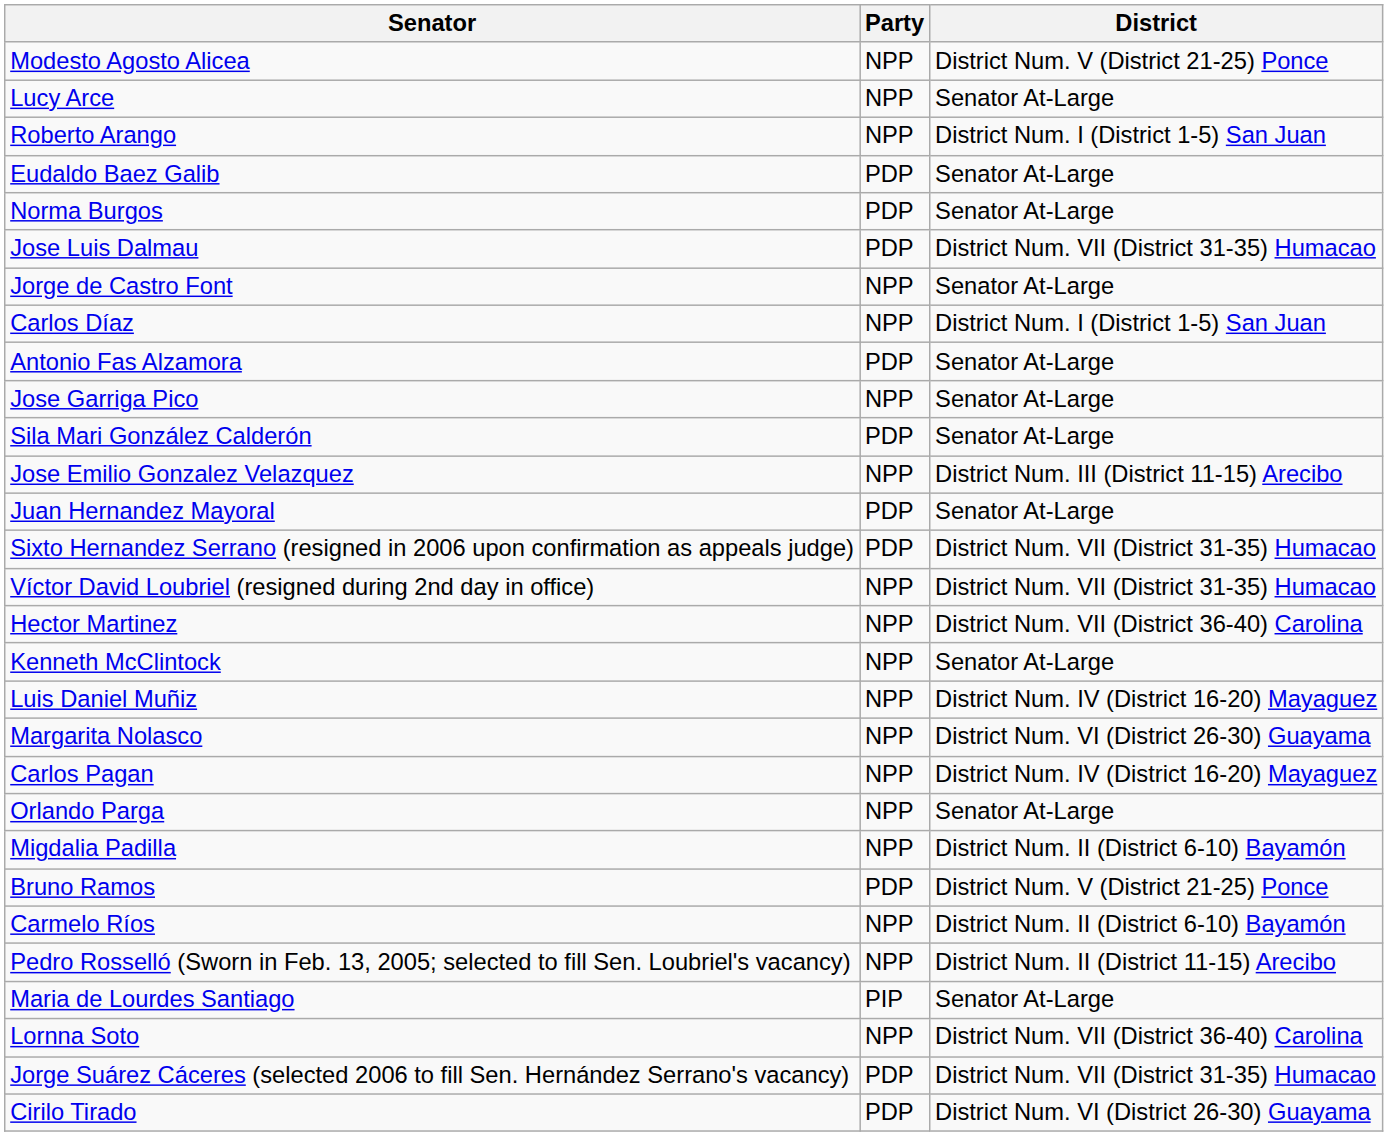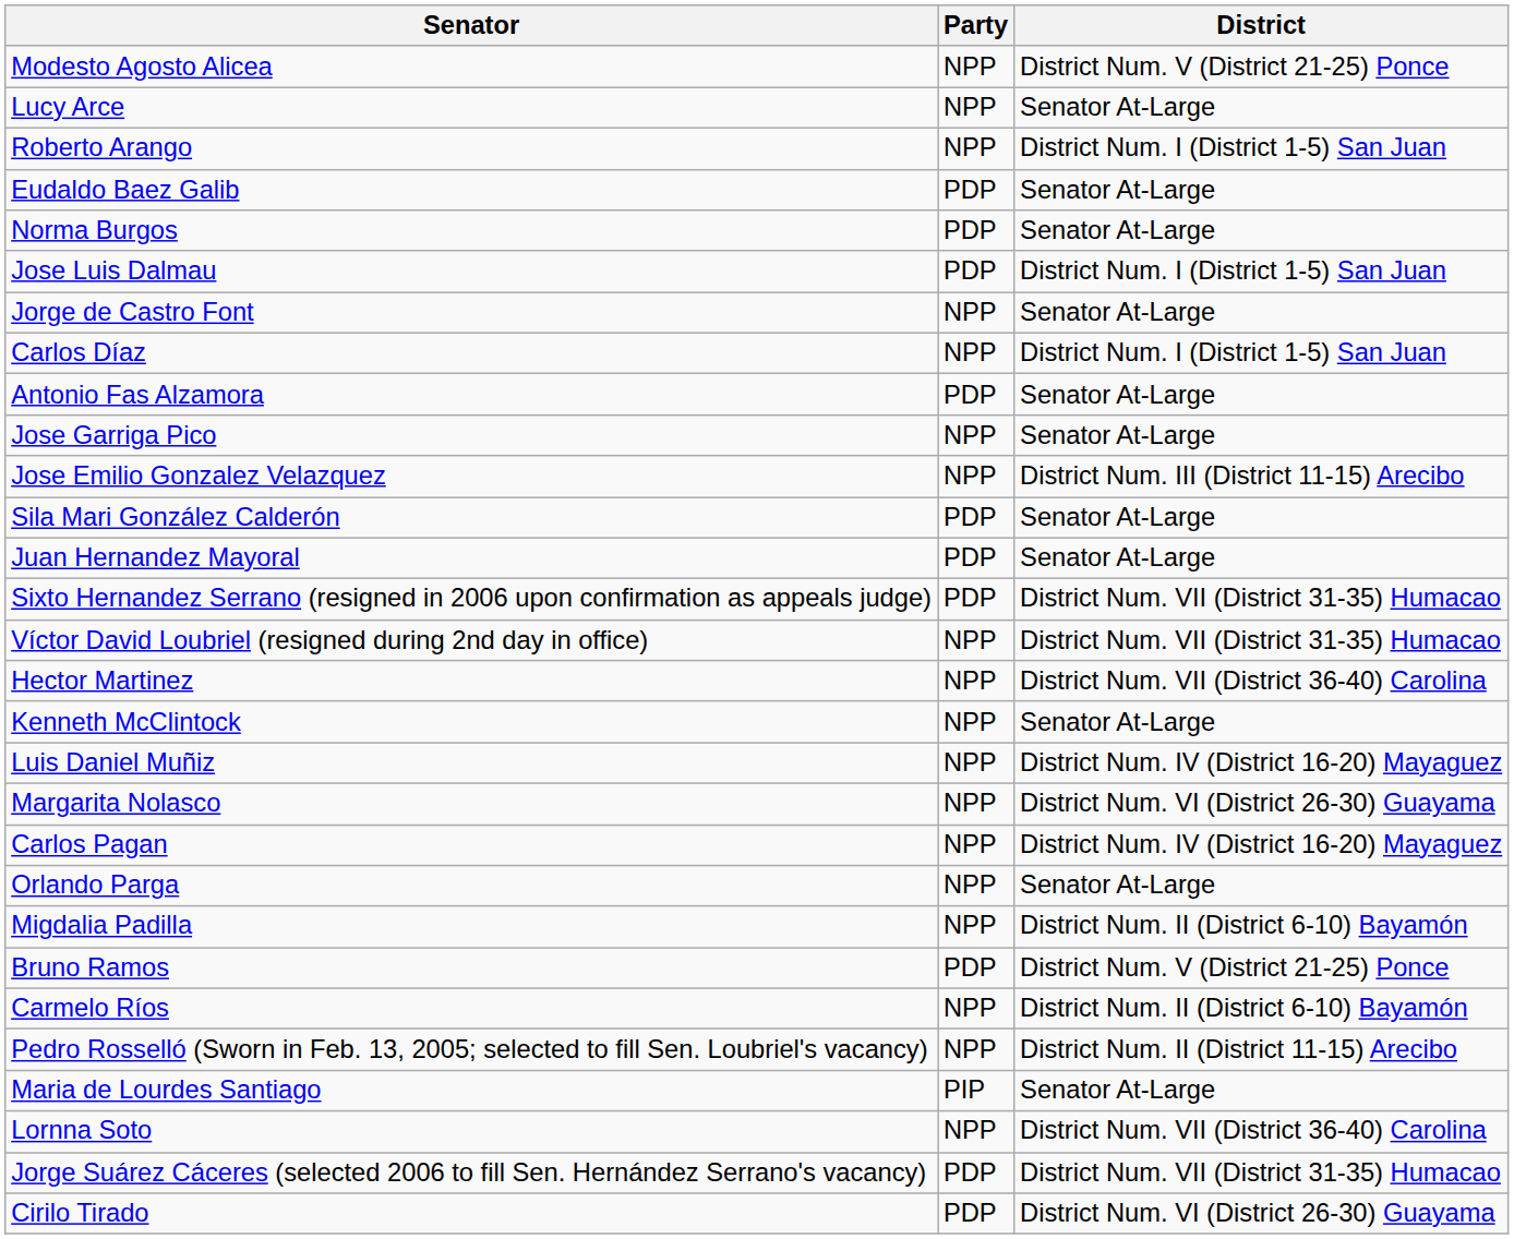Jose Luis Dalmau | District: District Num. VII (District 31-35) Humacao -> District Num. I (District 1-5) San Juan
rows swapped: Sila Mari González Calderón <-> Jose Emilio Gonzalez Velazquez
